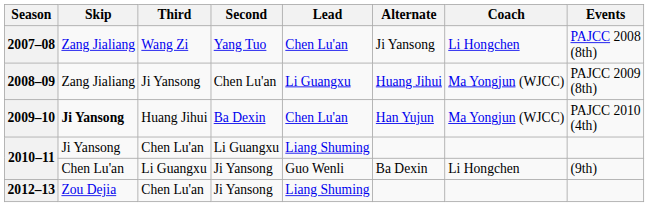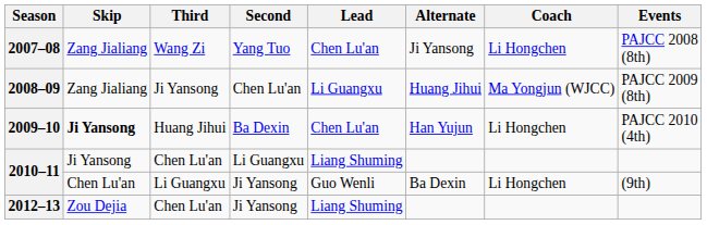2009–10 | Coach: Ma Yongjun (WJCC) -> Li Hongchen
